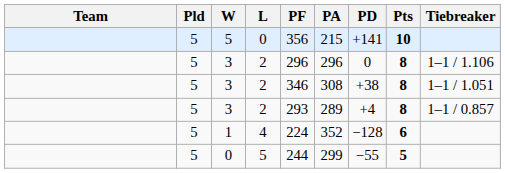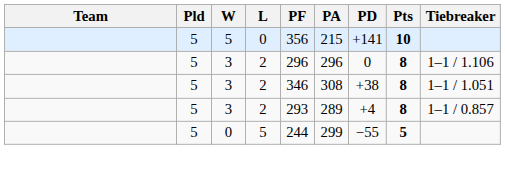- row: 5 | 1 | 4 | 224 | 352 | −128 | 6
